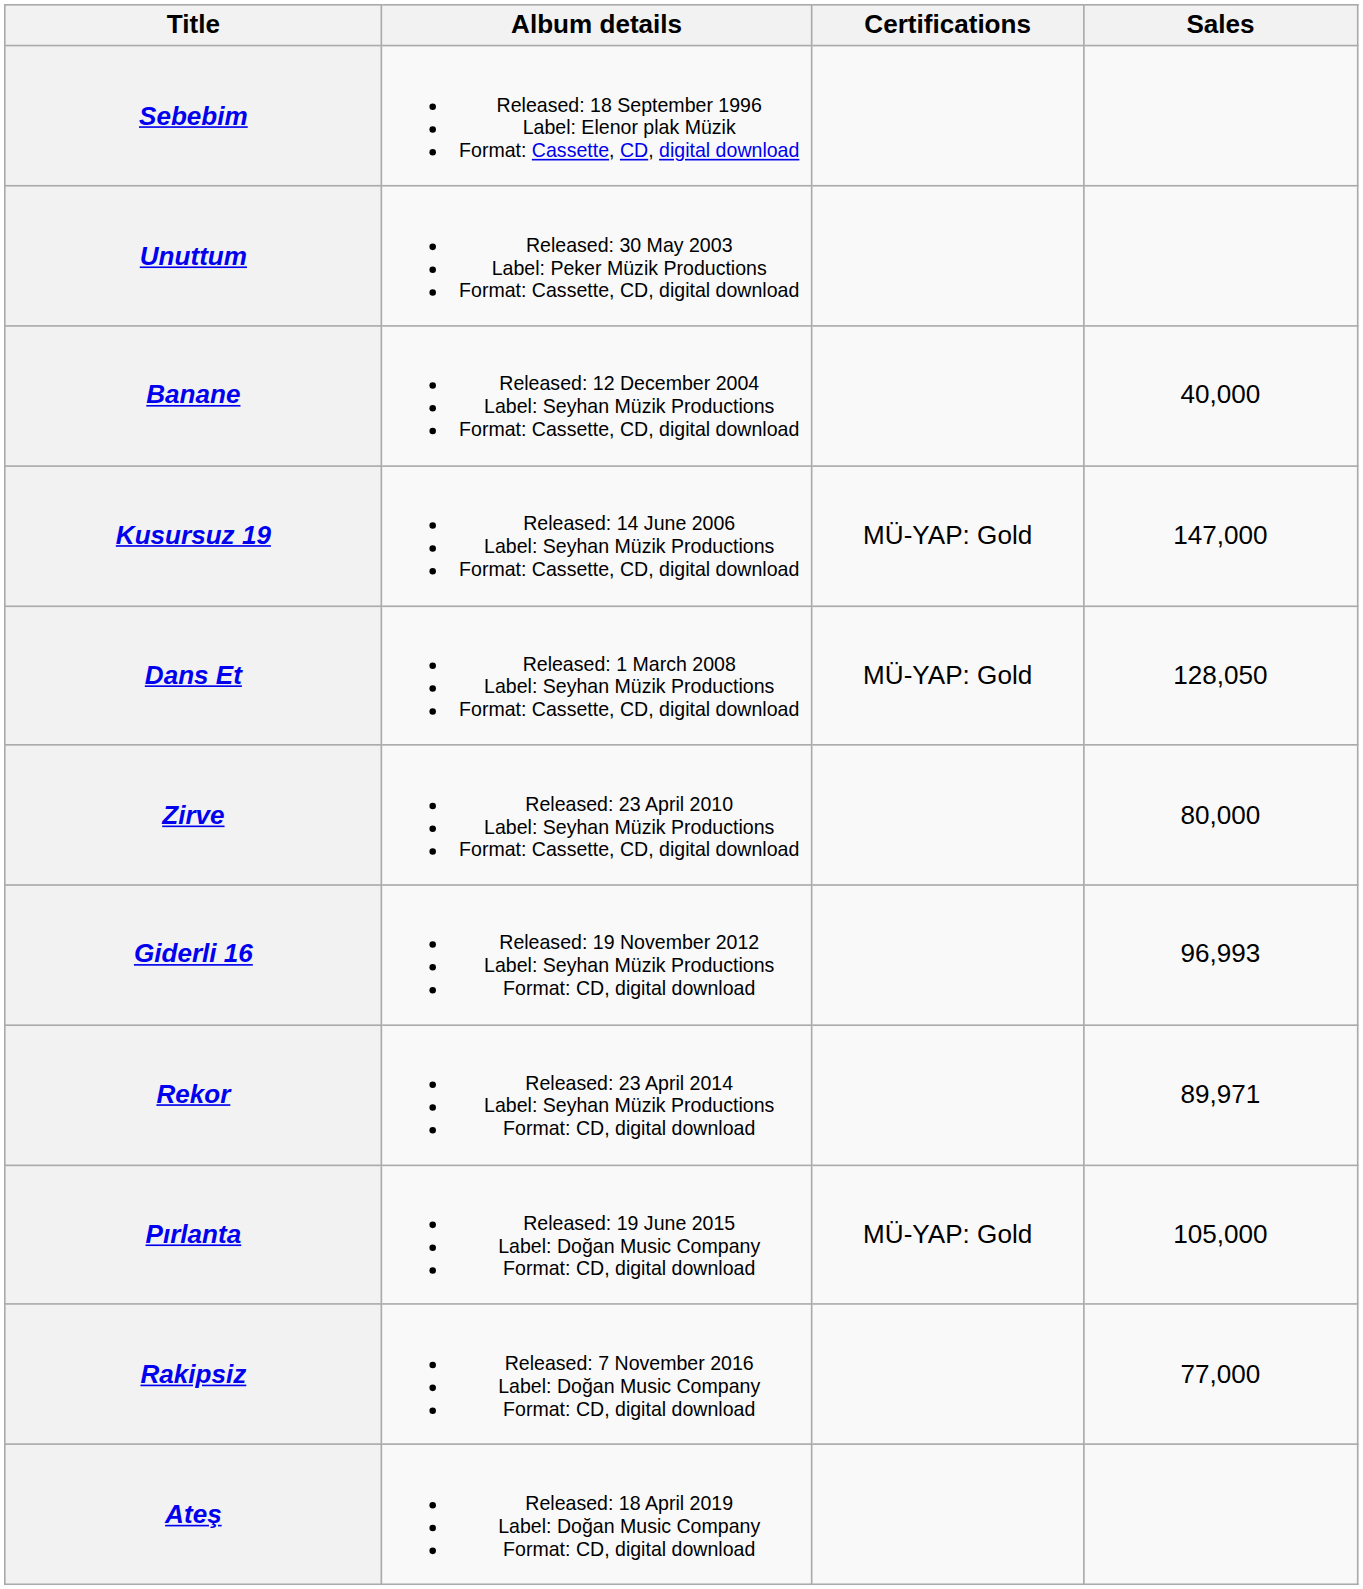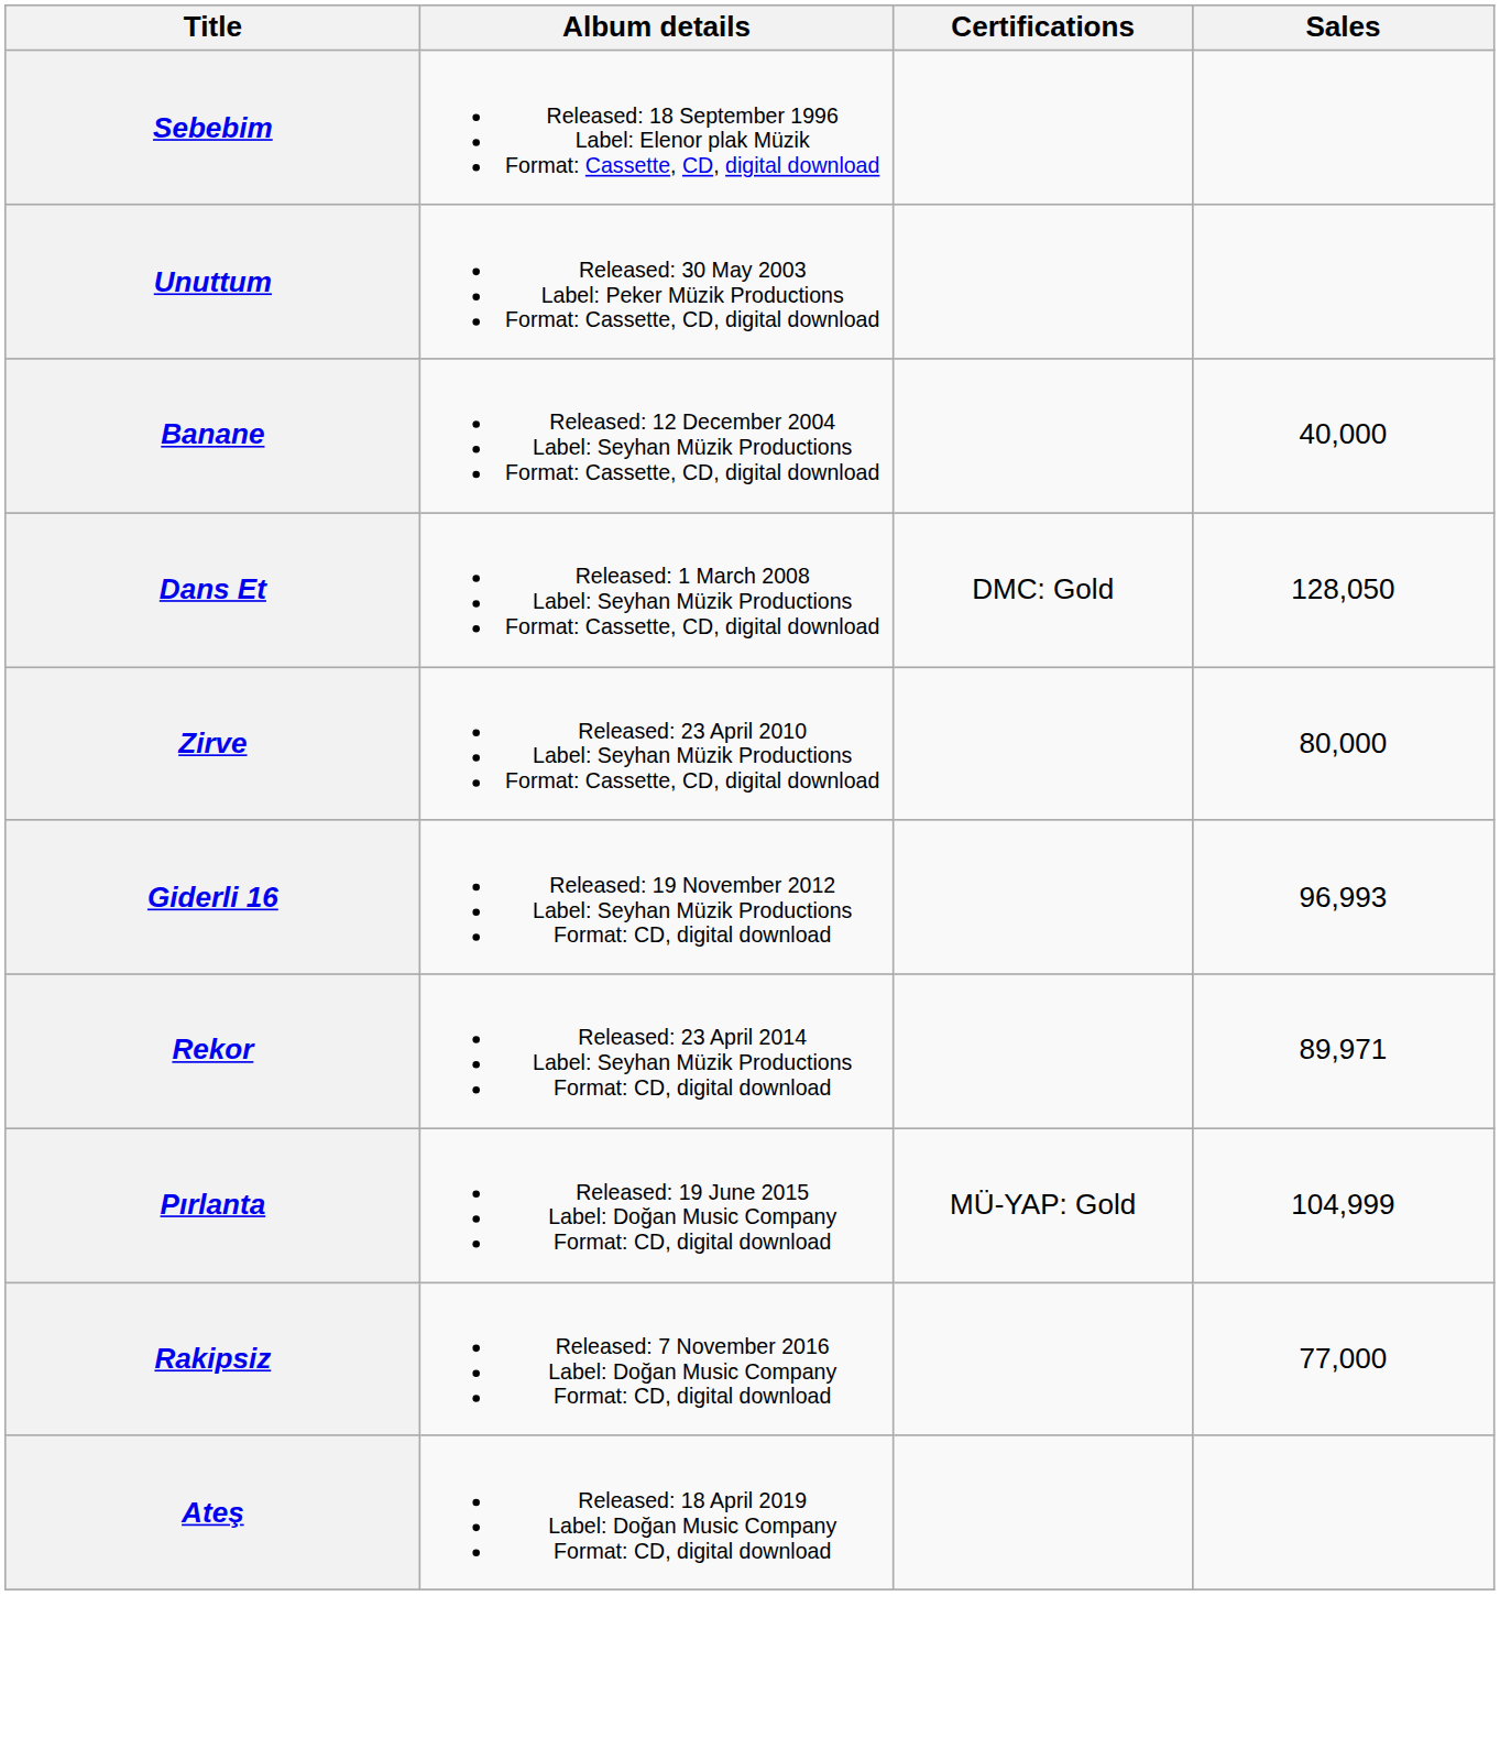- row: Kusursuz 19 | Released: 14 June 2006 Label: Seyhan Müzik Productions Format: Cassette, CD, digital download | MÜ-YAP: Gold | 147,000
Dans Et | Certifications: MÜ-YAP: Gold -> DMC: Gold
Pırlanta | Sales: 105,000 -> 104,999
